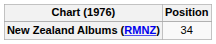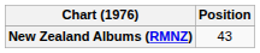New Zealand Albums (RMNZ) | Position: 34 -> 43
